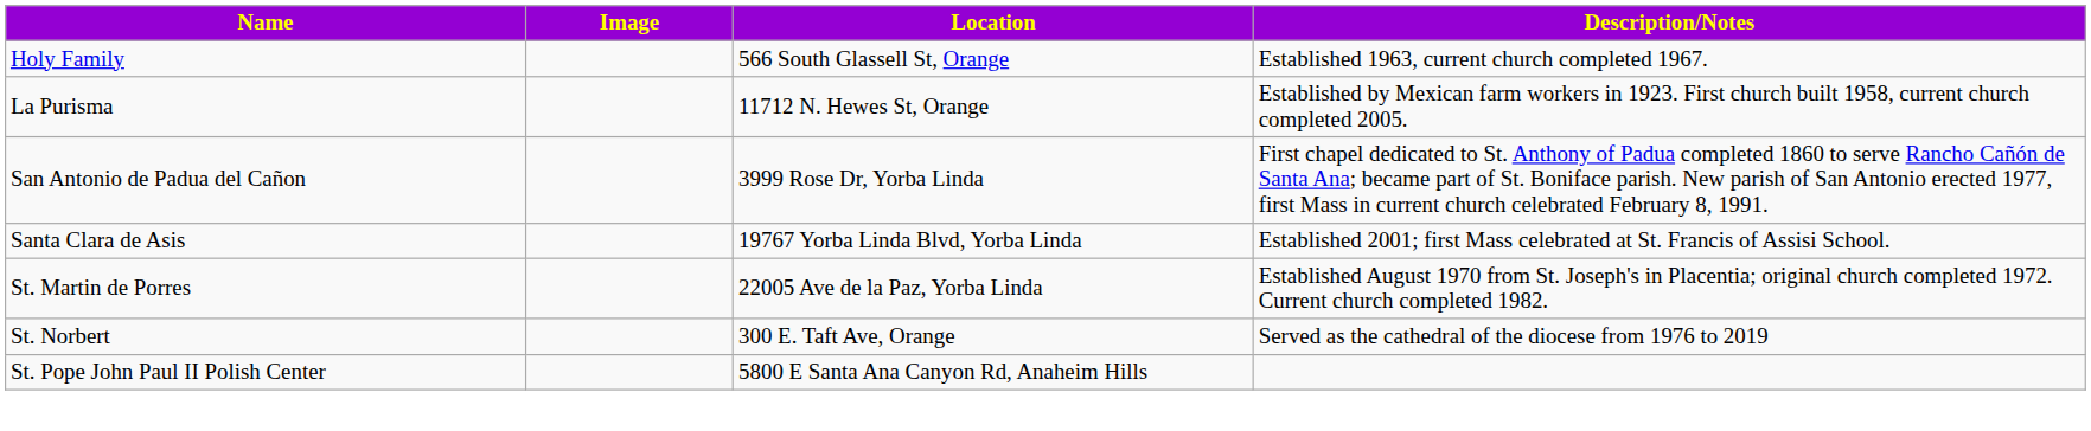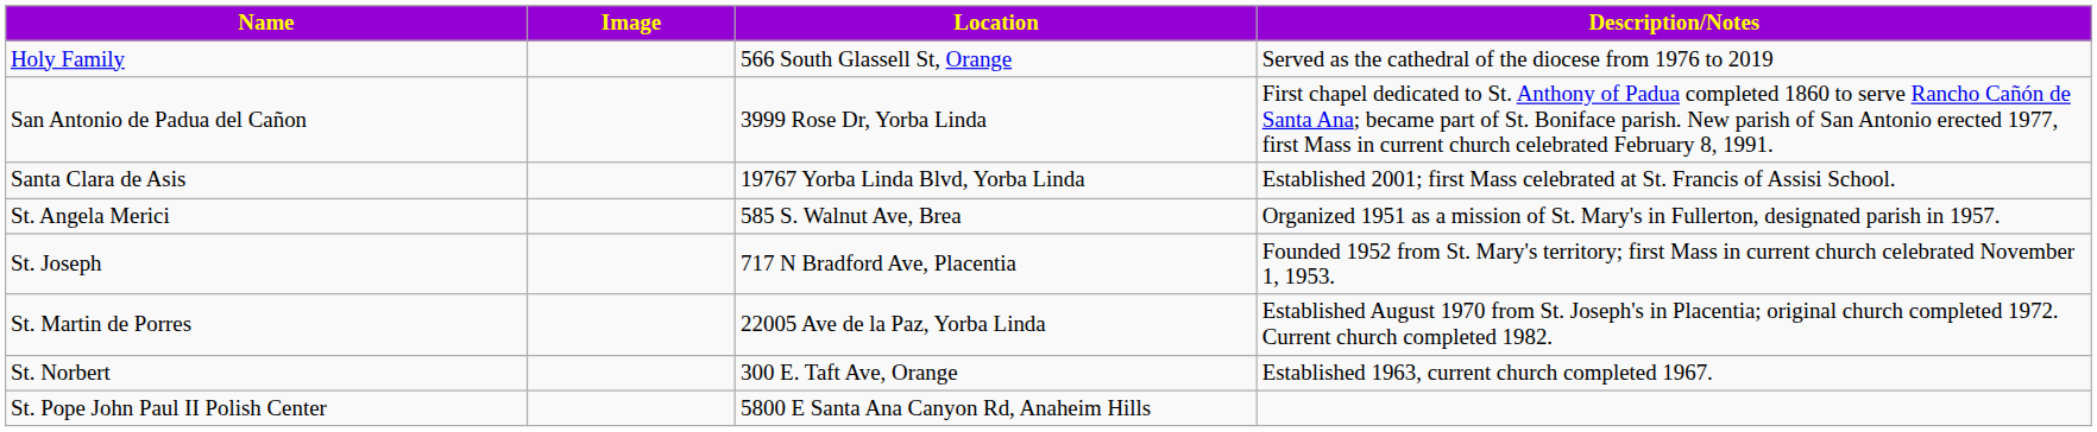Holy Family | Description/Notes: Established 1963, current church completed 1967. -> Served as the cathedral of the diocese from 1976 to 2019
- row: La Purisma | 11712 N. Hewes St, Orange | Established by Mexican farm workers in 1923. First church built 1958, current church completed 2005.
+ row: St. Angela Merici | 585 S. Walnut Ave, Brea | Organized 1951 as a mission of St. Mary's in Fullerton, designated parish in 1957.
+ row: St. Joseph | 717 N Bradford Ave, Placentia | Founded 1952 from St. Mary's territory; first Mass in current church celebrated November 1, 1953.
St. Norbert | Description/Notes: Served as the cathedral of the diocese from 1976 to 2019 -> Established 1963, current church completed 1967.
